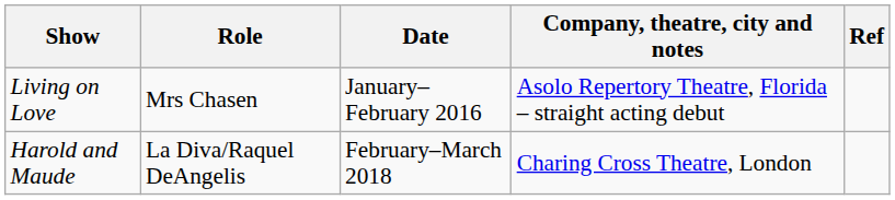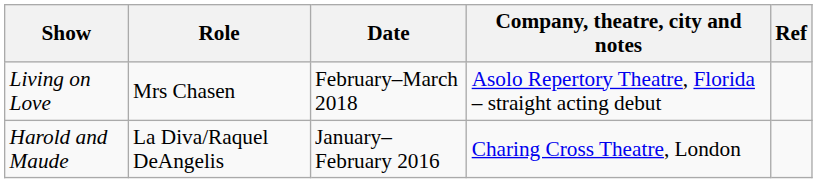Living on Love | Date: January–February 2016 -> February–March 2018
Harold and Maude | Date: February–March 2018 -> January–February 2016
